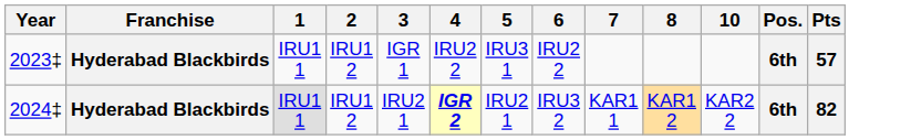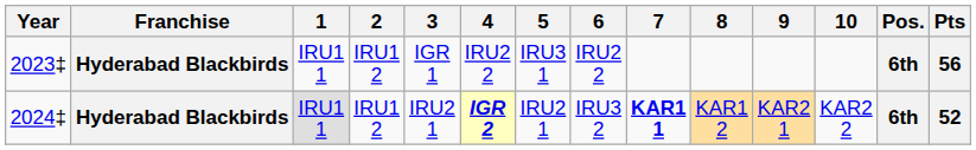+ column: 9 | KAR2 1
2023‡ | Pts: 57 -> 56
2024‡ | 7: normal -> bold
2024‡ | Pts: 82 -> 52
